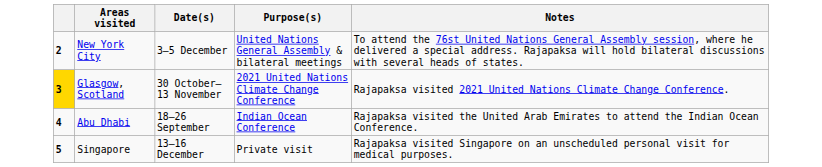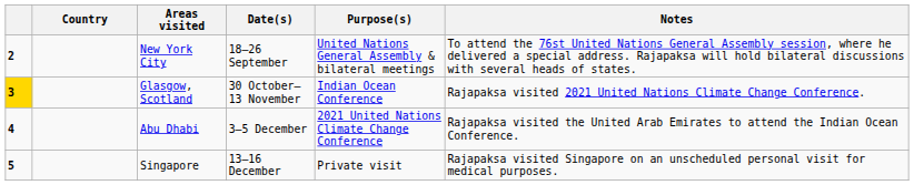+ column: Country
New York City | Date(s): 3–5 December -> 18–26 September
Glasgow, Scotland | Purpose(s): 2021 United Nations Climate Change Conference -> Indian Ocean Conference
Abu Dhabi | Date(s): 18–26 September -> 3–5 December
Abu Dhabi | Purpose(s): Indian Ocean Conference -> 2021 United Nations Climate Change Conference
